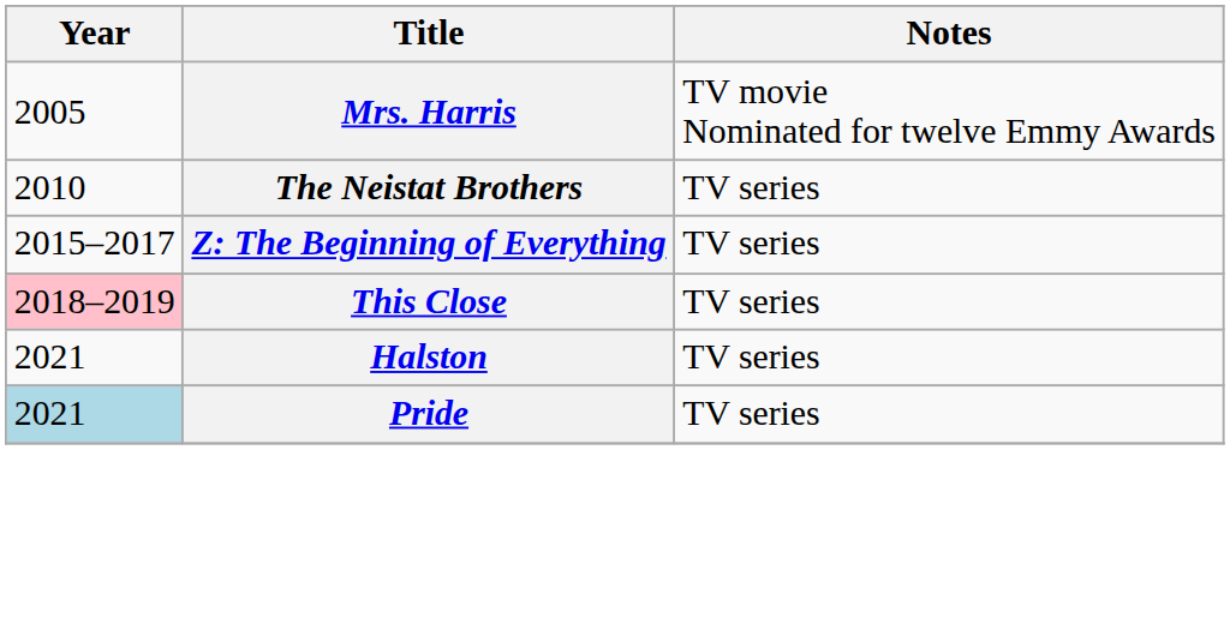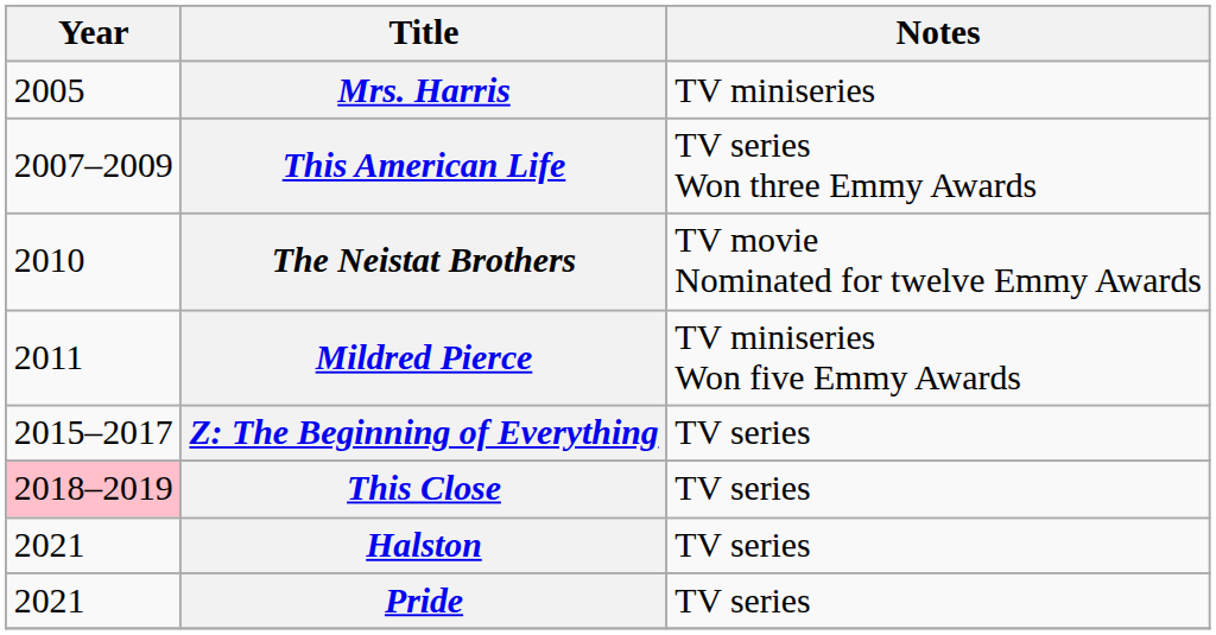Mrs. Harris | Notes: TV movie Nominated for twelve Emmy Awards -> TV miniseries
+ row: 2007–2009 | This American Life | TV series Won three Emmy Awards
The Neistat Brothers | Notes: TV series -> TV movie Nominated for twelve Emmy Awards
+ row: 2011 | Mildred Pierce | TV miniseries Won five Emmy Awards
Pride | Year: lightblue background -> no background
